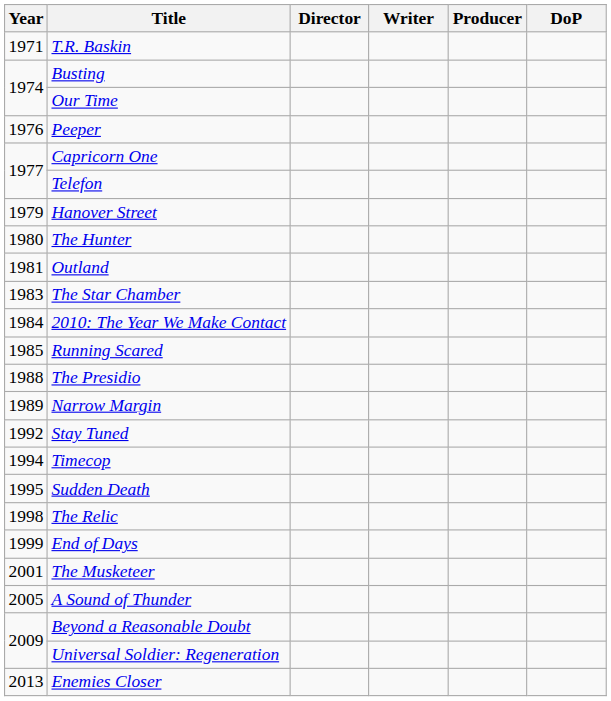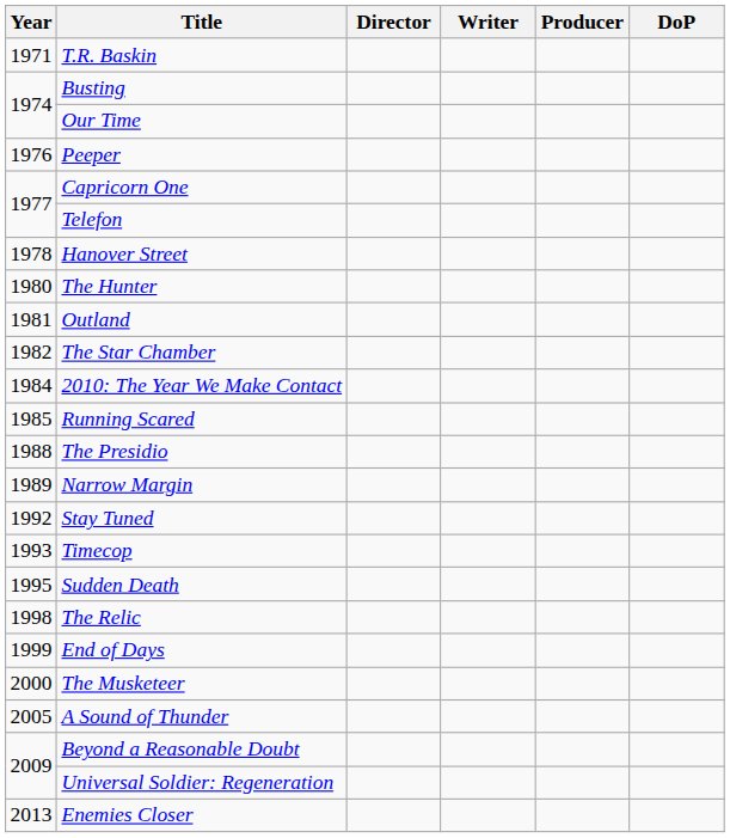Hanover Street | Year: 1979 -> 1978
The Star Chamber | Year: 1983 -> 1982
Timecop | Year: 1994 -> 1993
The Musketeer | Year: 2001 -> 2000
